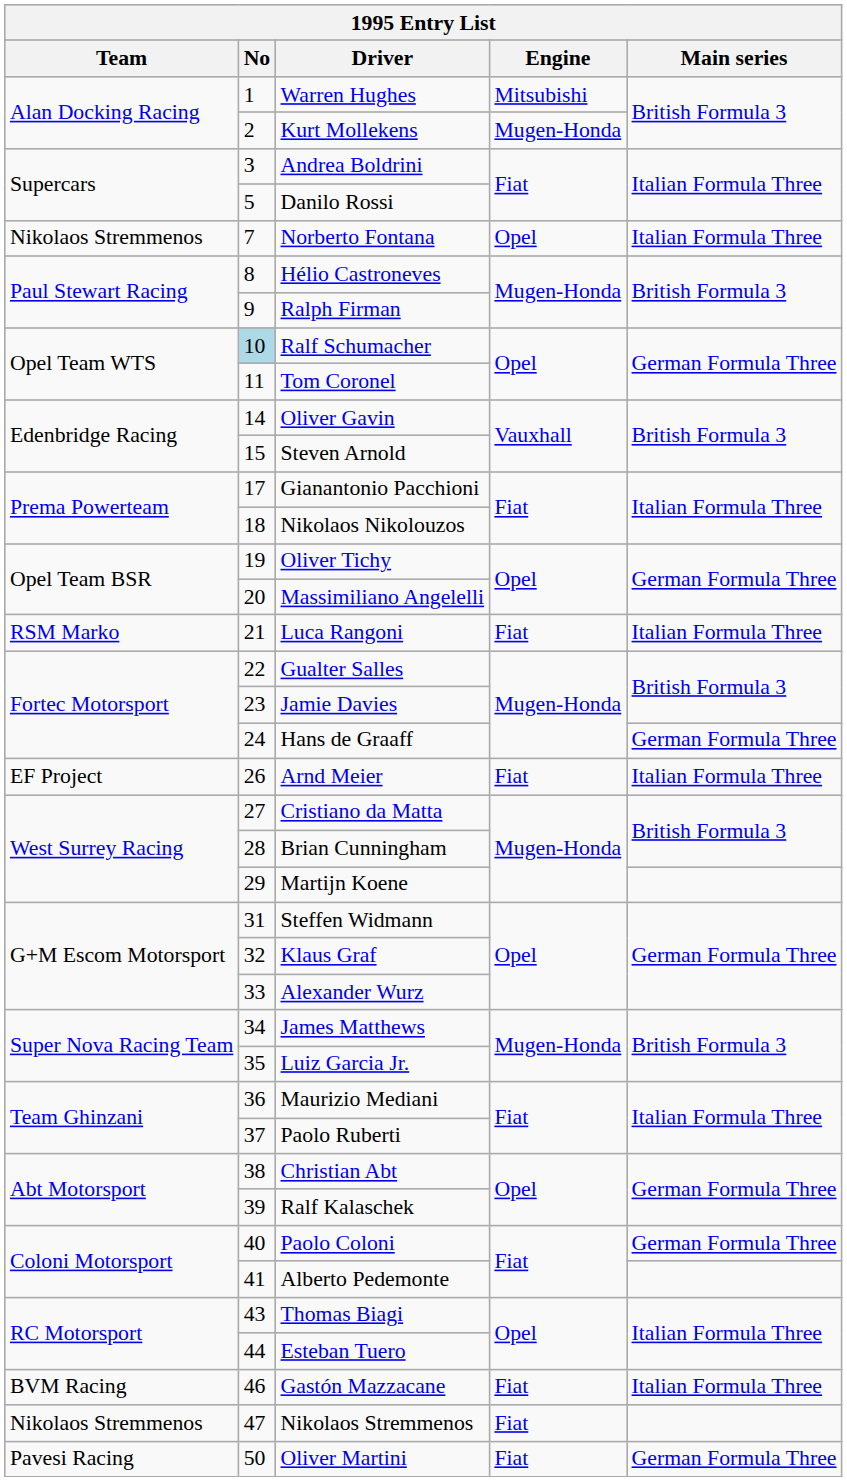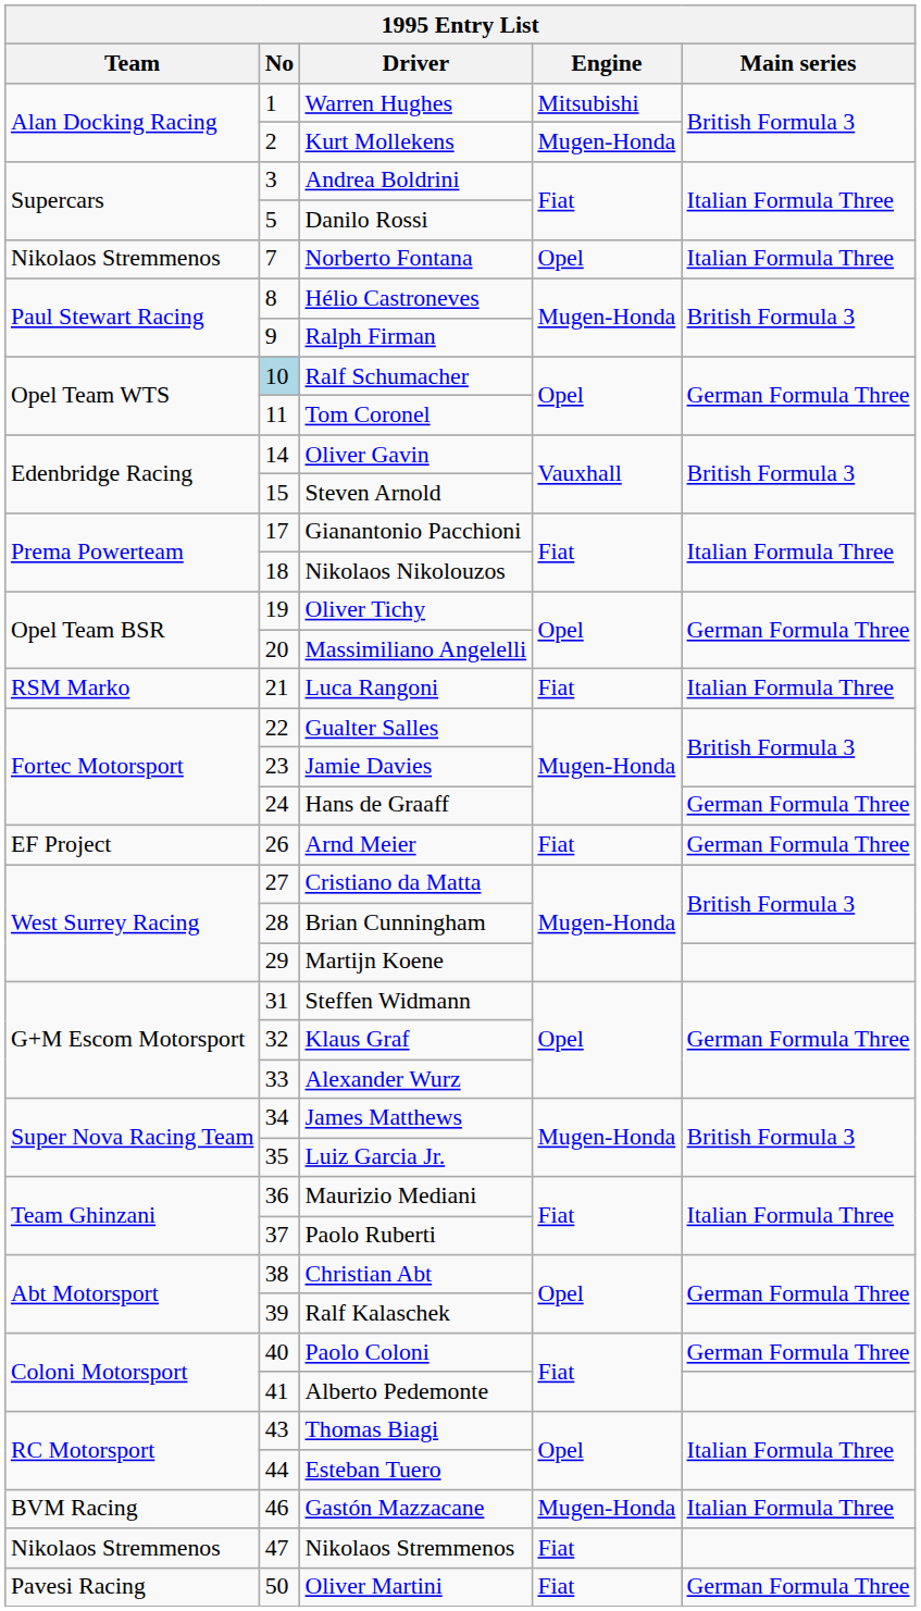Arnd Meier | Main series: Italian Formula Three -> German Formula Three
Gastón Mazzacane | Engine: Fiat -> Mugen-Honda
